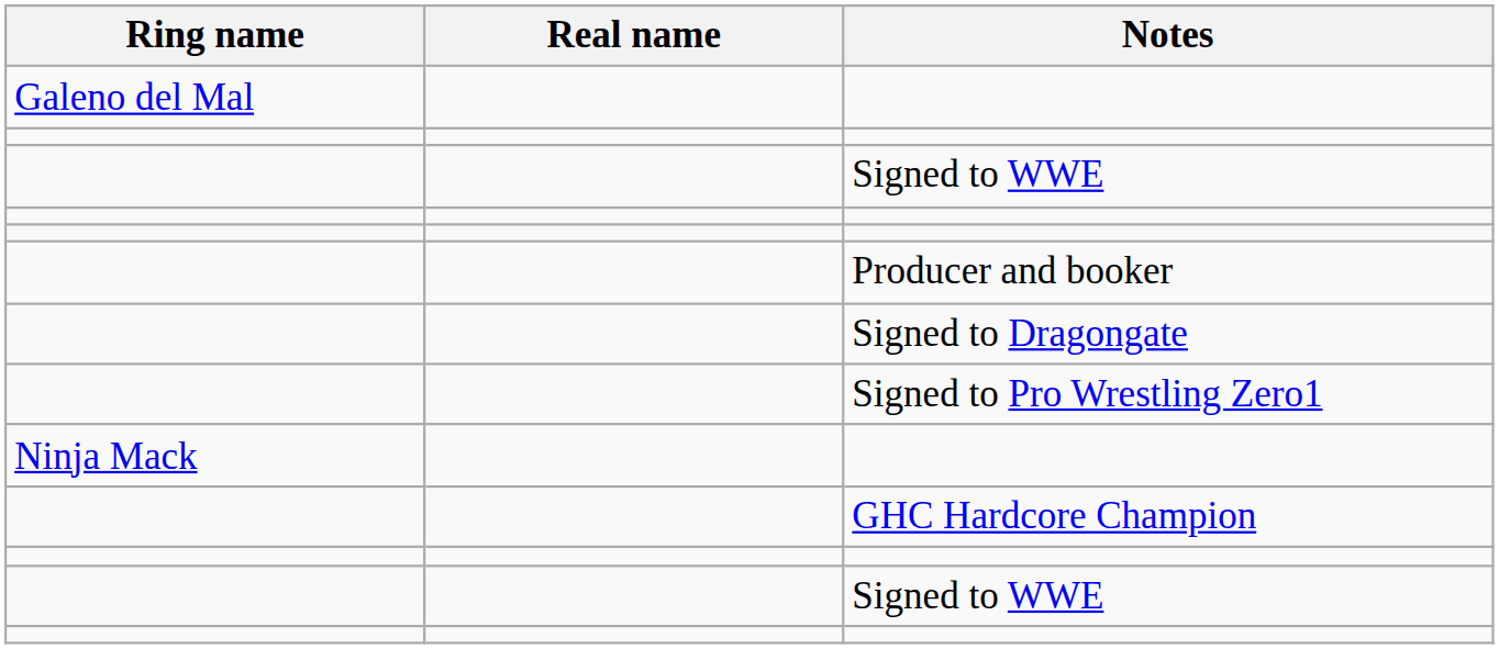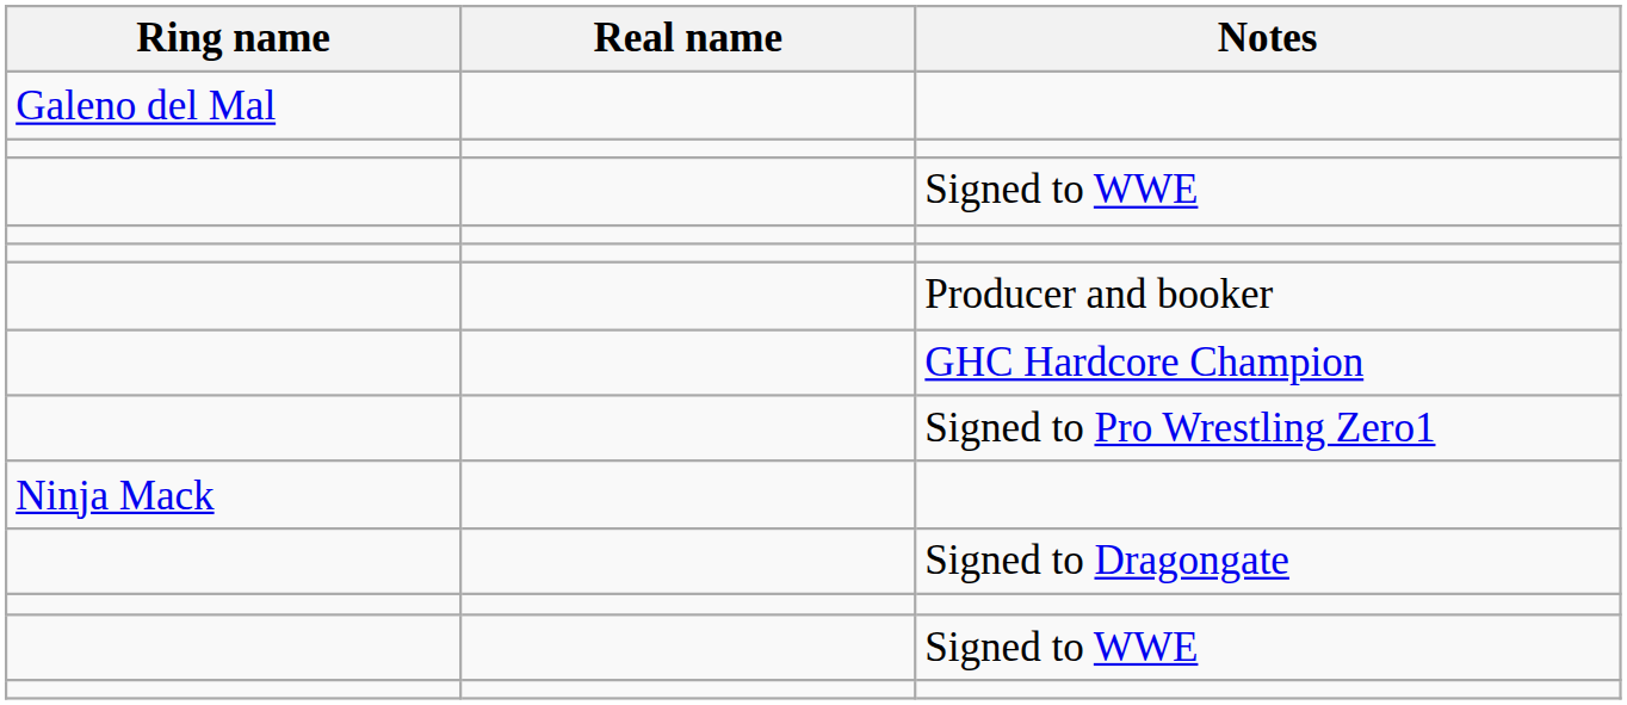rows swapped: Signed to Dragongate <-> GHC Hardcore Champion
